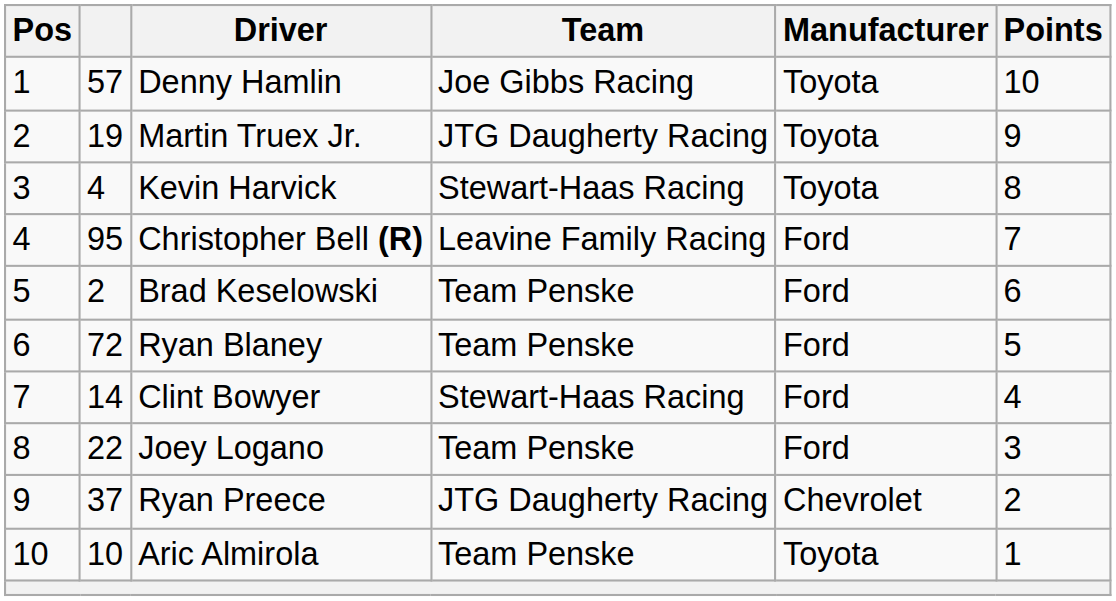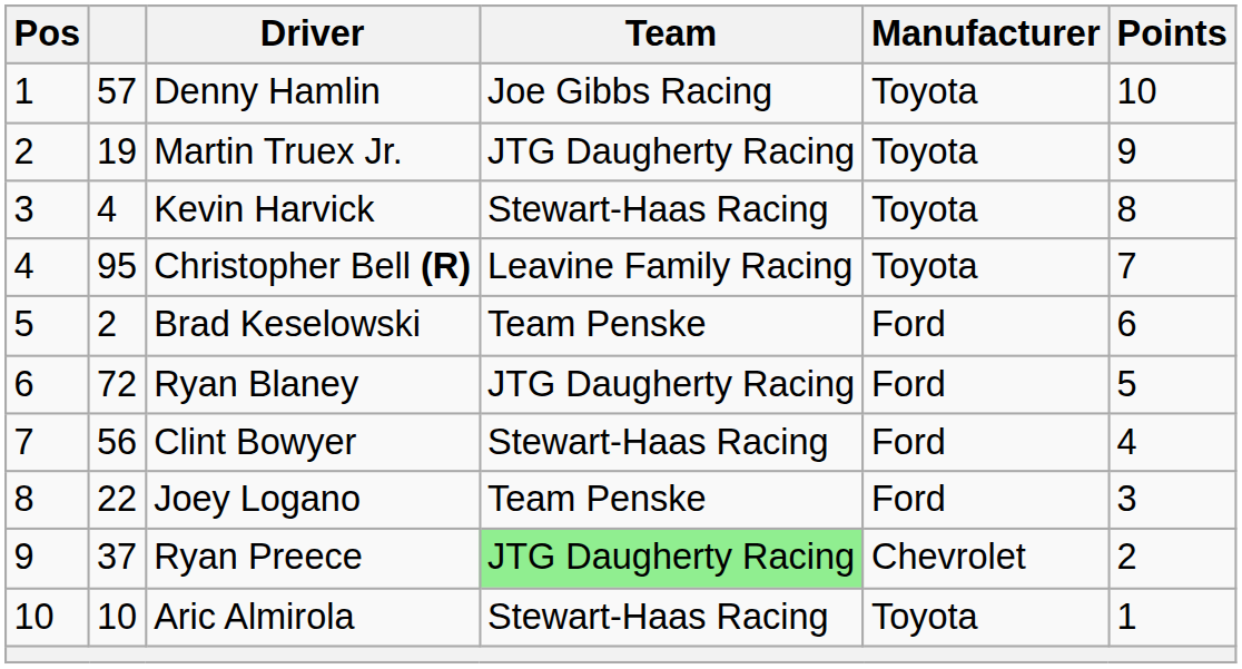Christopher Bell (R) | Manufacturer: Ford -> Toyota
Ryan Blaney | Team: Team Penske -> JTG Daugherty Racing
Clint Bowyer | column 2: 14 -> 56
Ryan Preece | Team: no background -> lightgreen background
Aric Almirola | Team: Team Penske -> Stewart-Haas Racing
